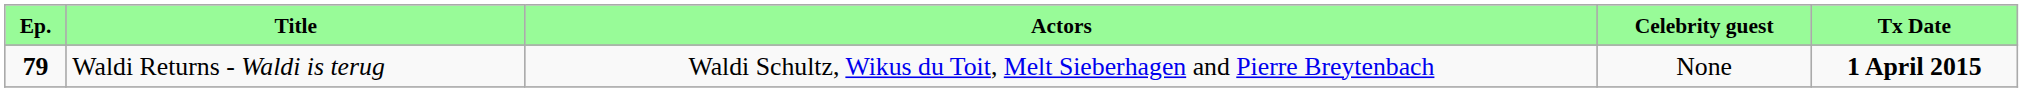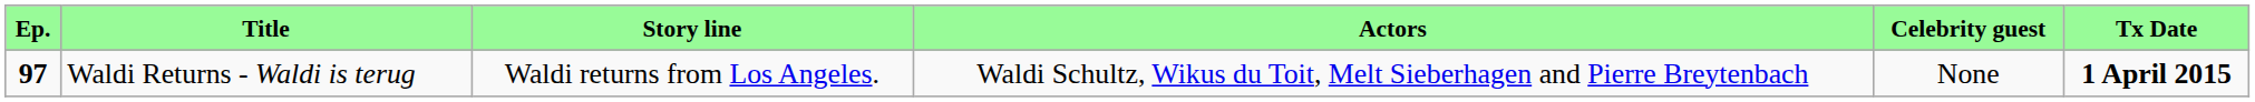+ column: Story line | Waldi returns from Los Angeles.
Waldi Returns - Waldi is terug | Ep.: 79 -> 97
